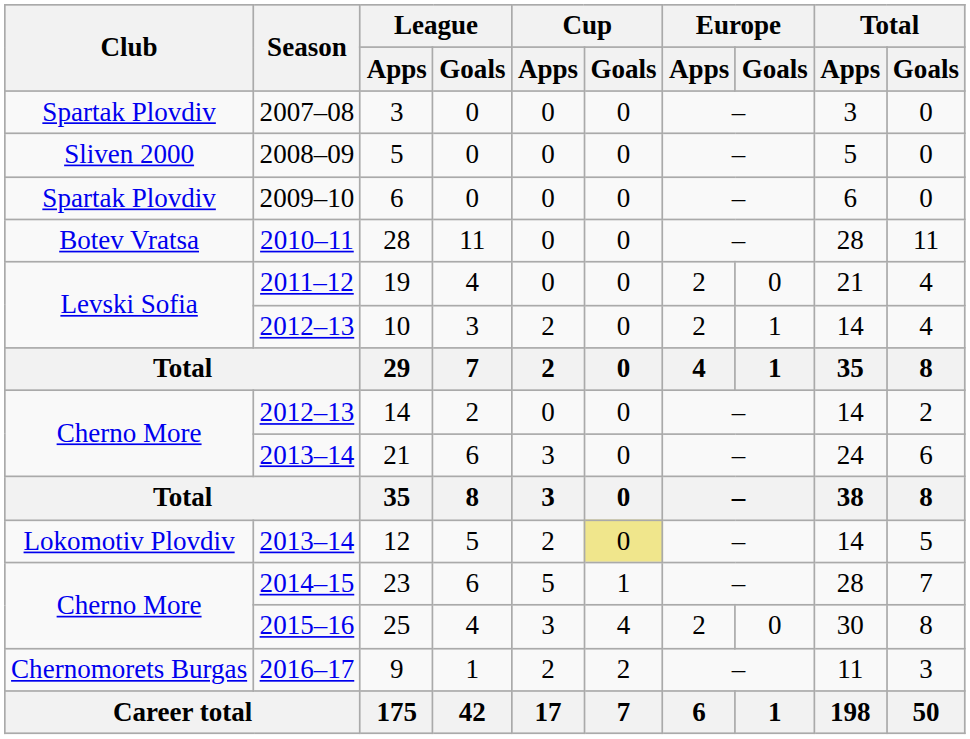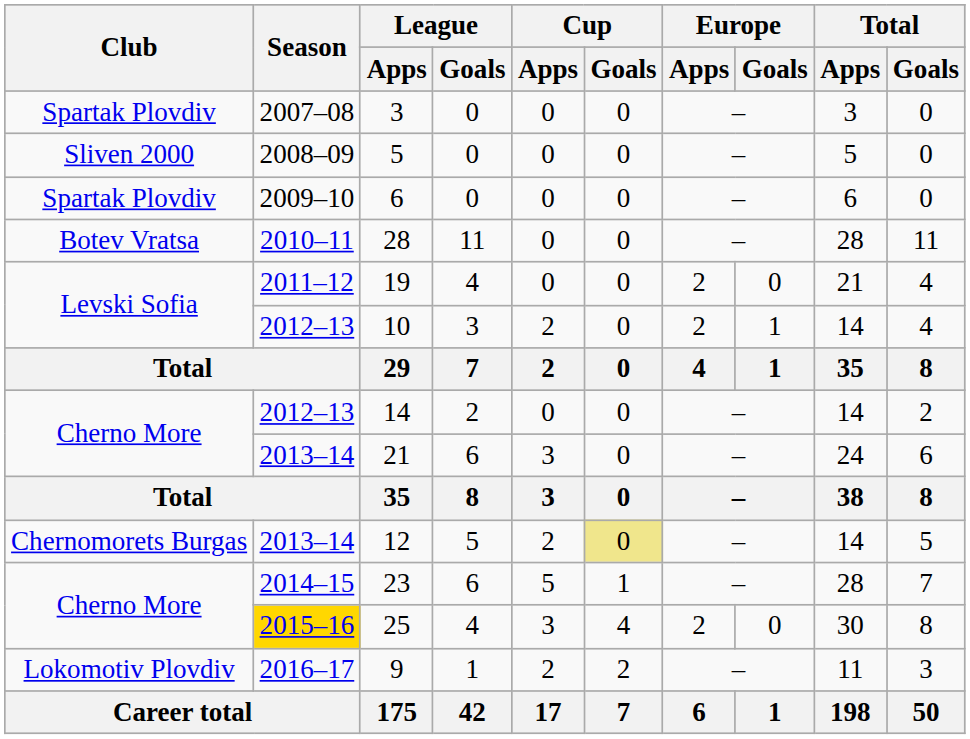12 | Club: Lokomotiv Plovdiv -> Chernomorets Burgas
25 | Season: no background -> gold background
9 | Club: Chernomorets Burgas -> Lokomotiv Plovdiv
